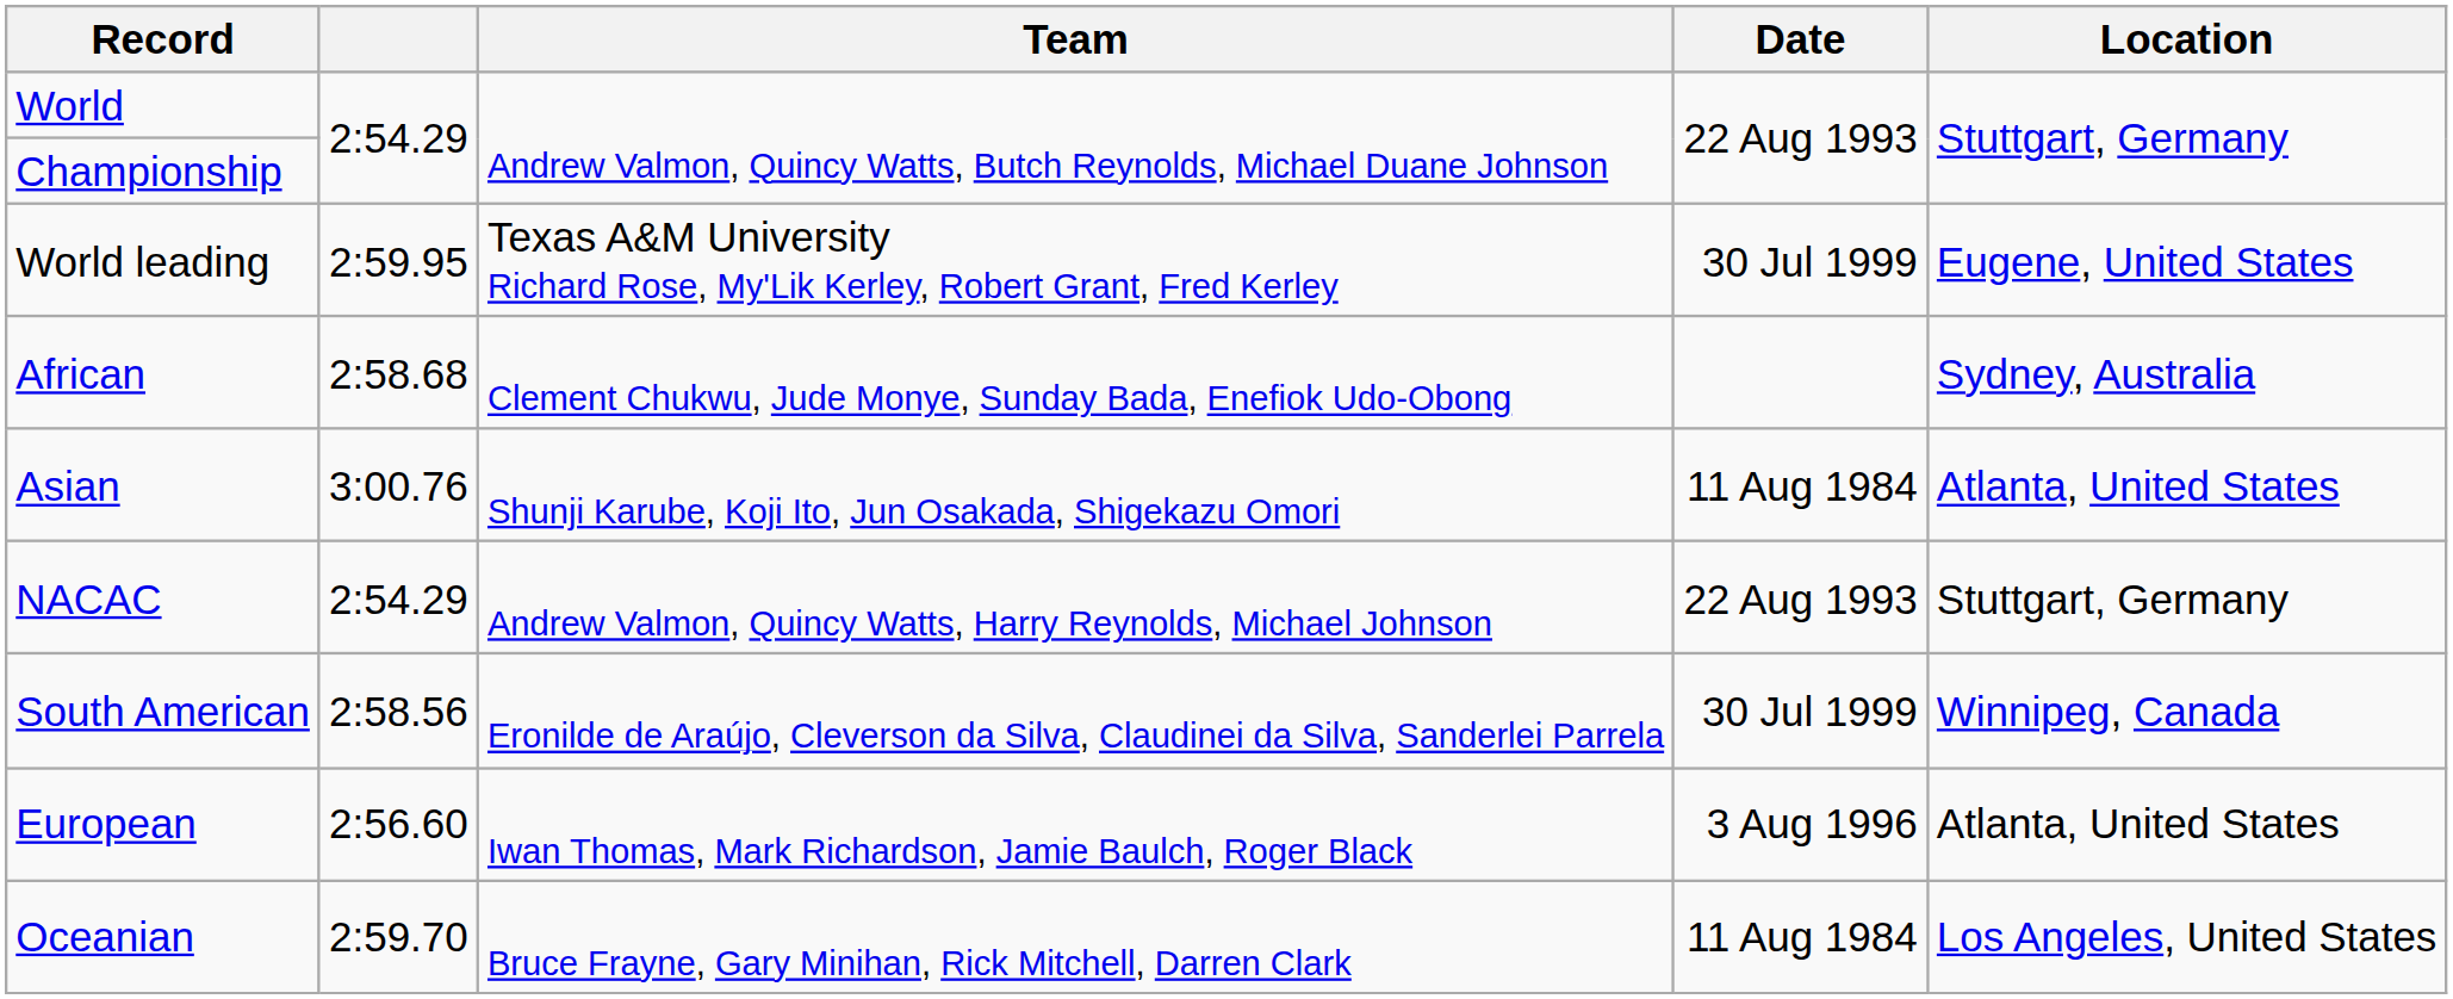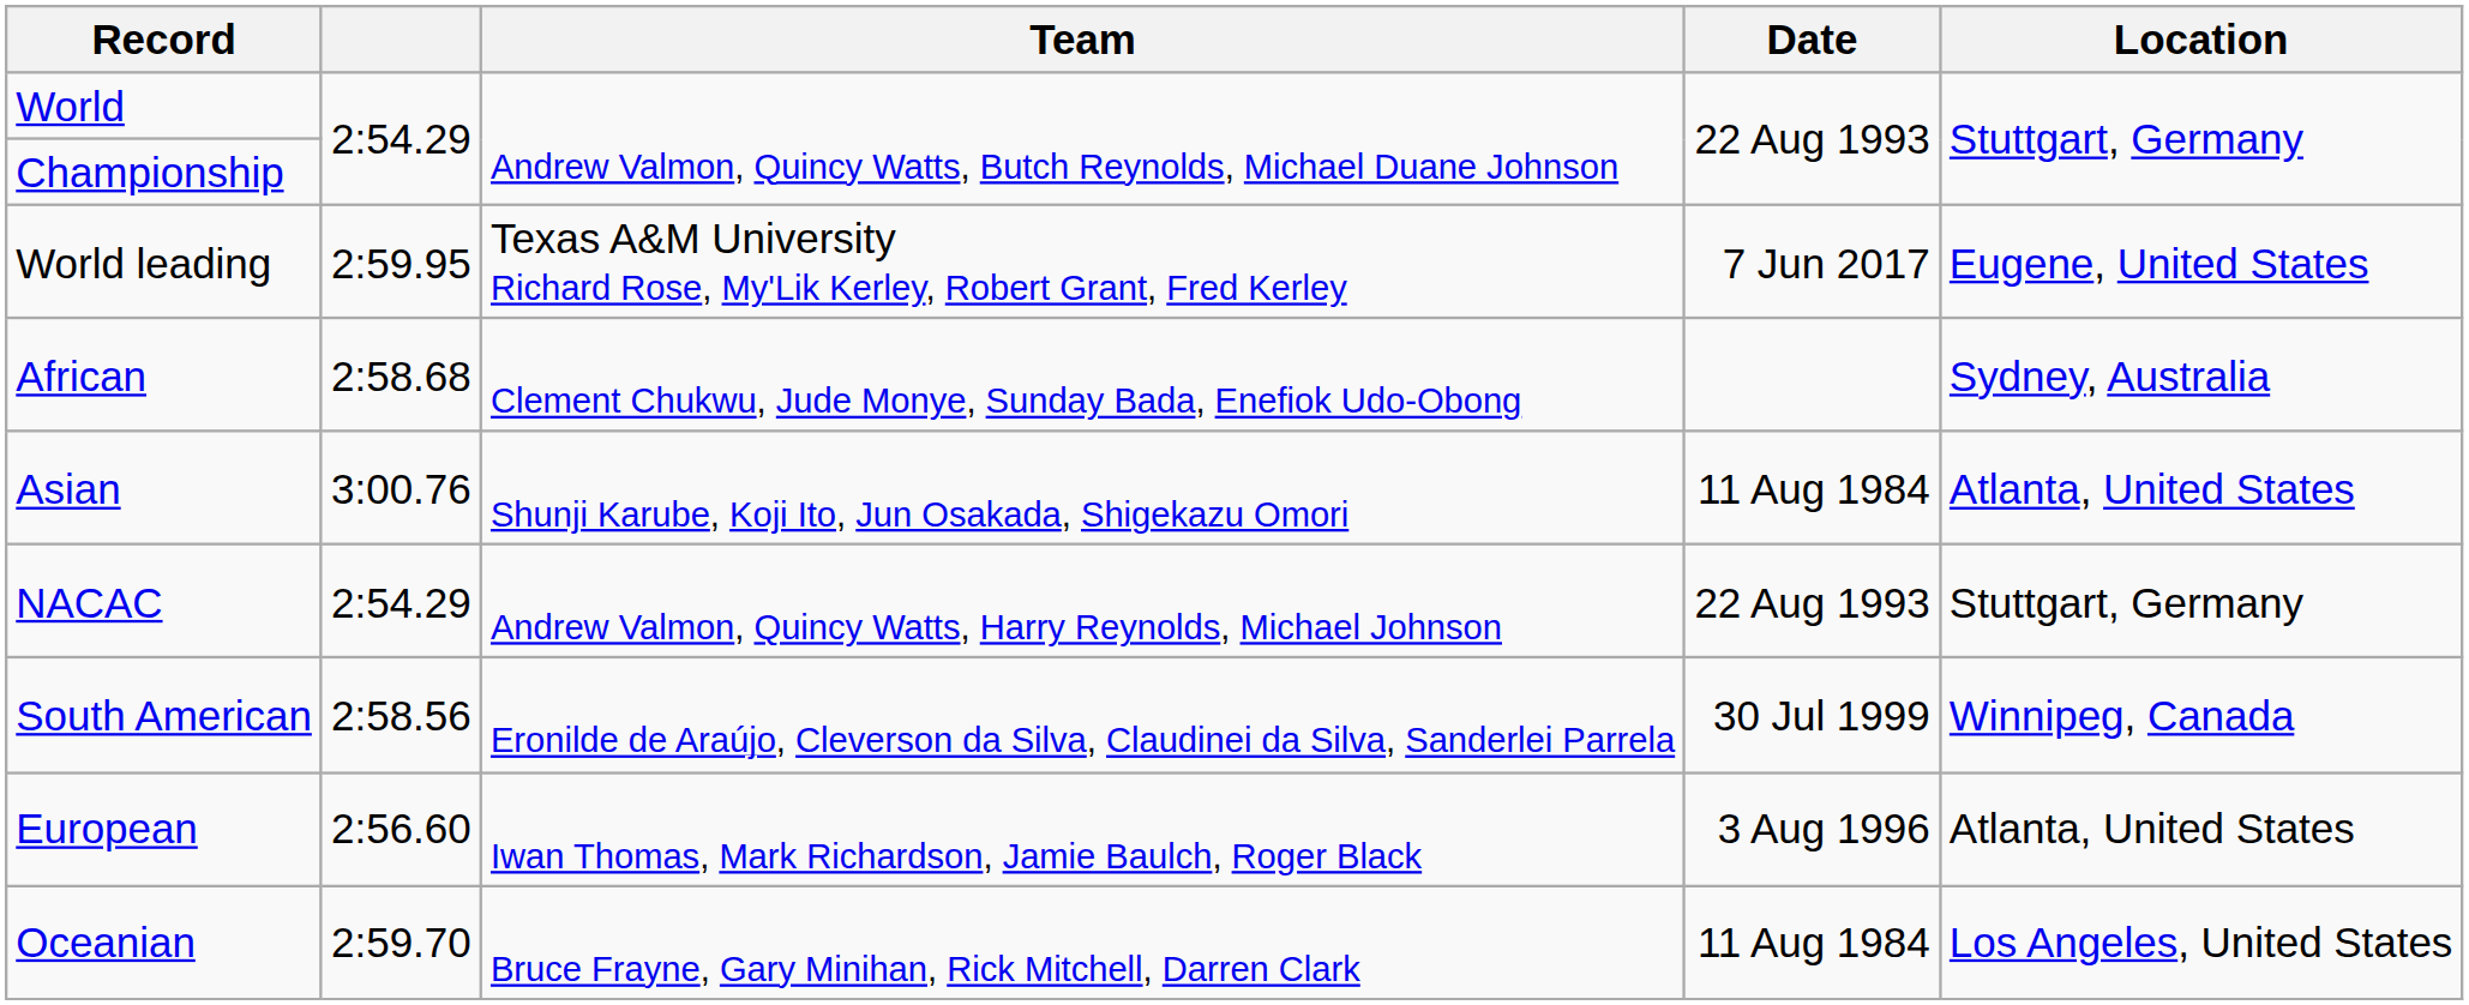World leading | Date: 30 Jul 1999 -> 7 Jun 2017
